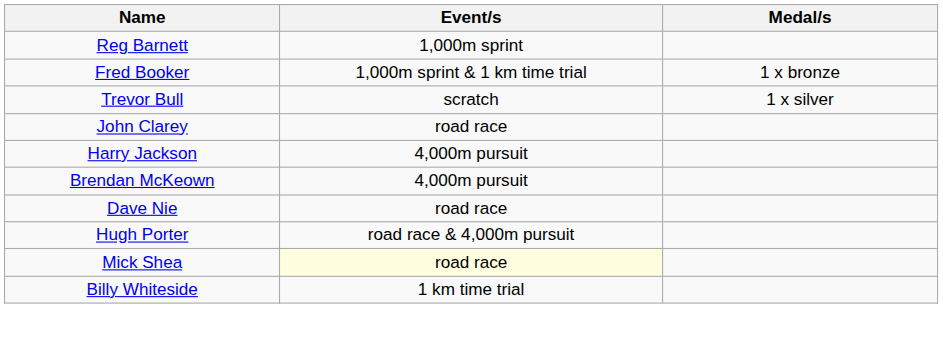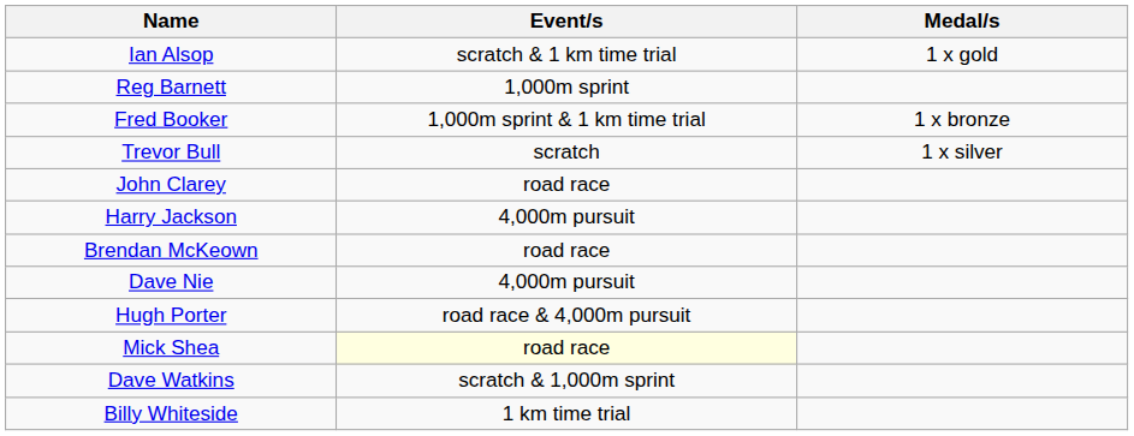+ row: Ian Alsop | scratch & 1 km time trial | 1 x gold
Brendan McKeown | Event/s: 4,000m pursuit -> road race
Dave Nie | Event/s: road race -> 4,000m pursuit
+ row: Dave Watkins | scratch & 1,000m sprint
